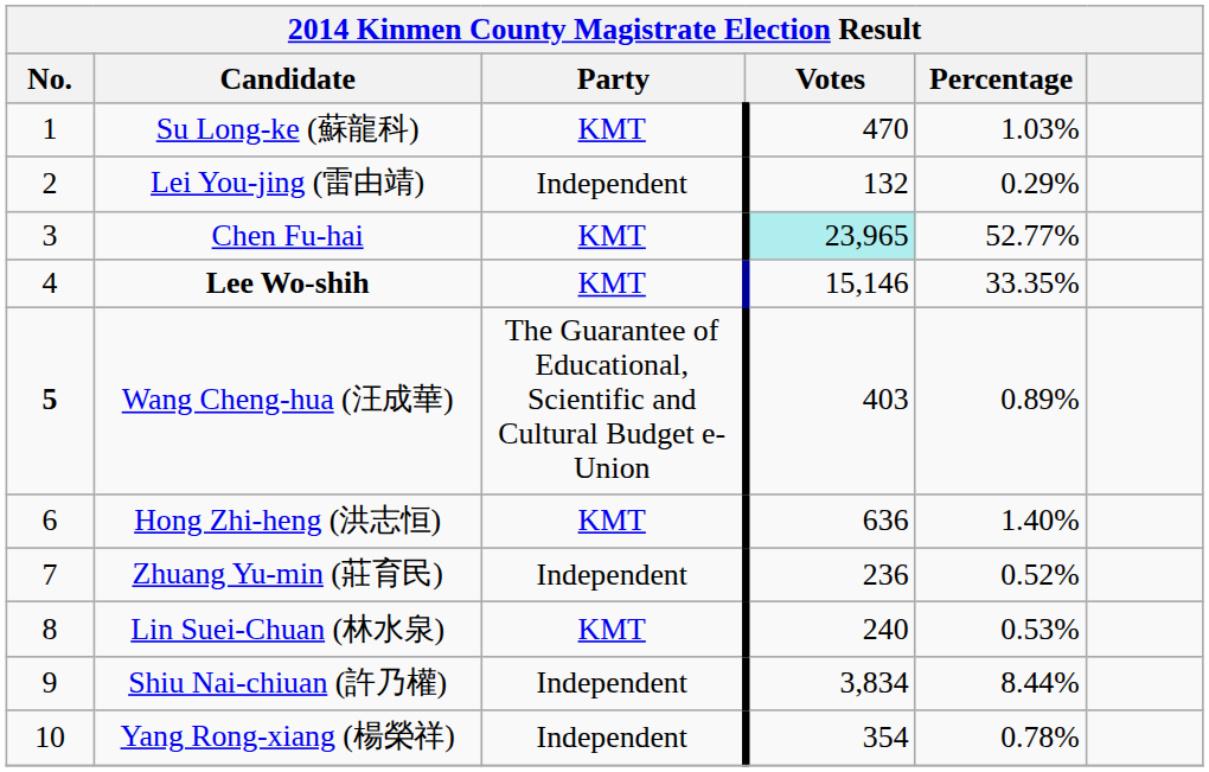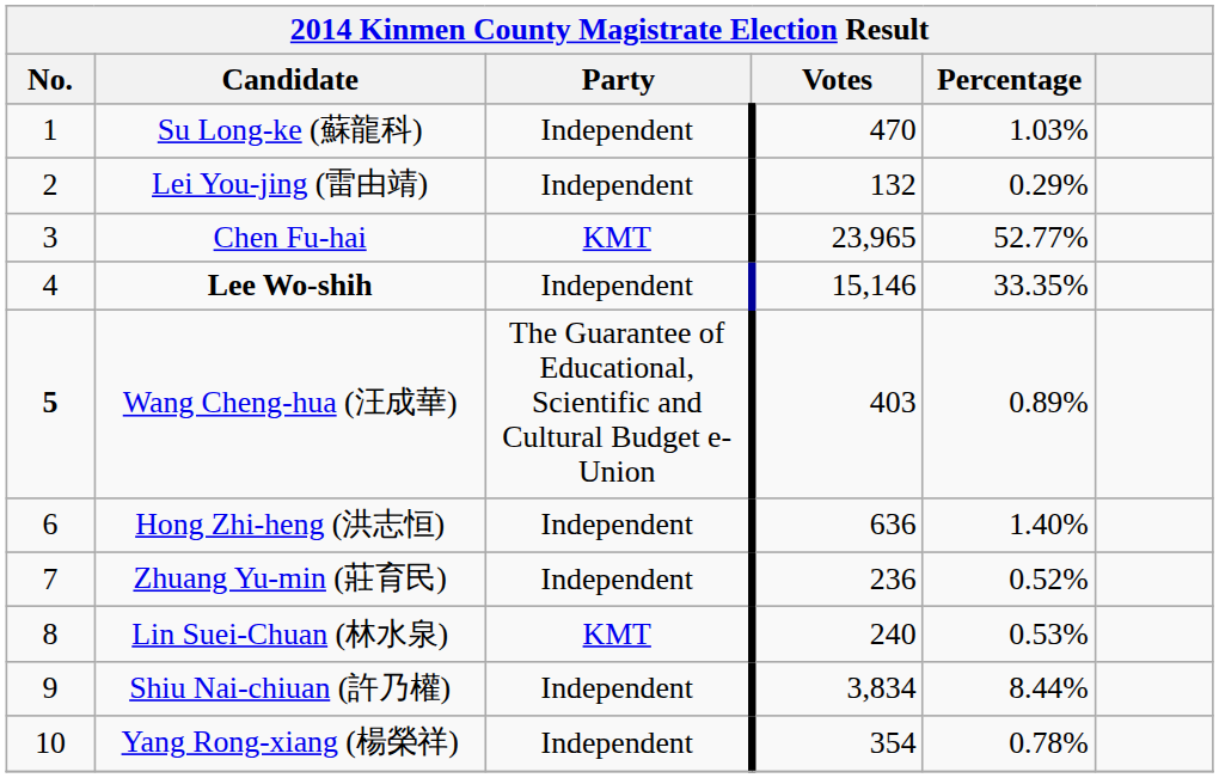Su Long-ke (蘇龍科) | Party: KMT -> Independent
Chen Fu-hai | Votes: paleturquoise background -> no background
Lee Wo-shih | Party: KMT -> Independent
Hong Zhi-heng (洪志恒) | Party: KMT -> Independent
